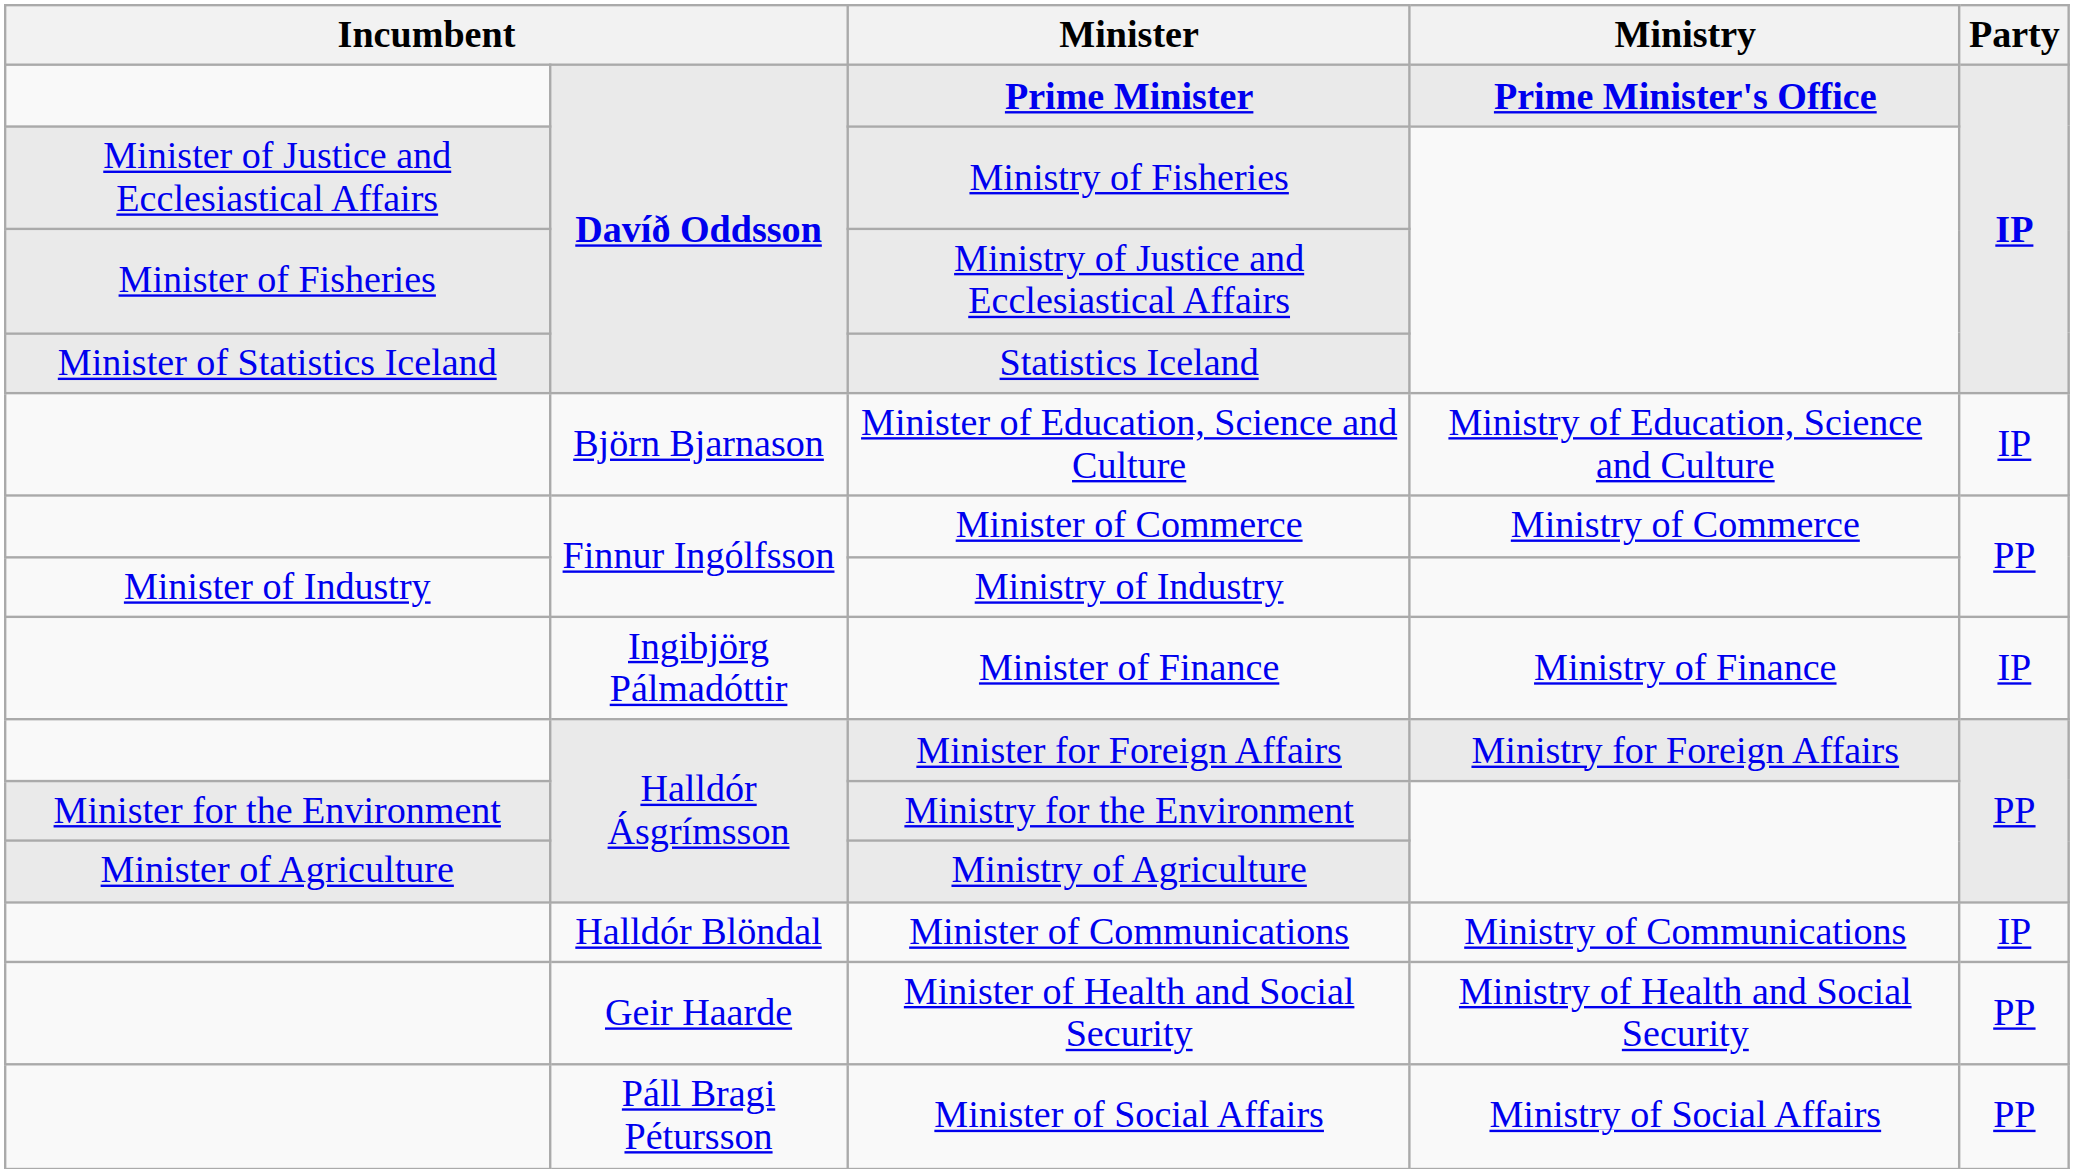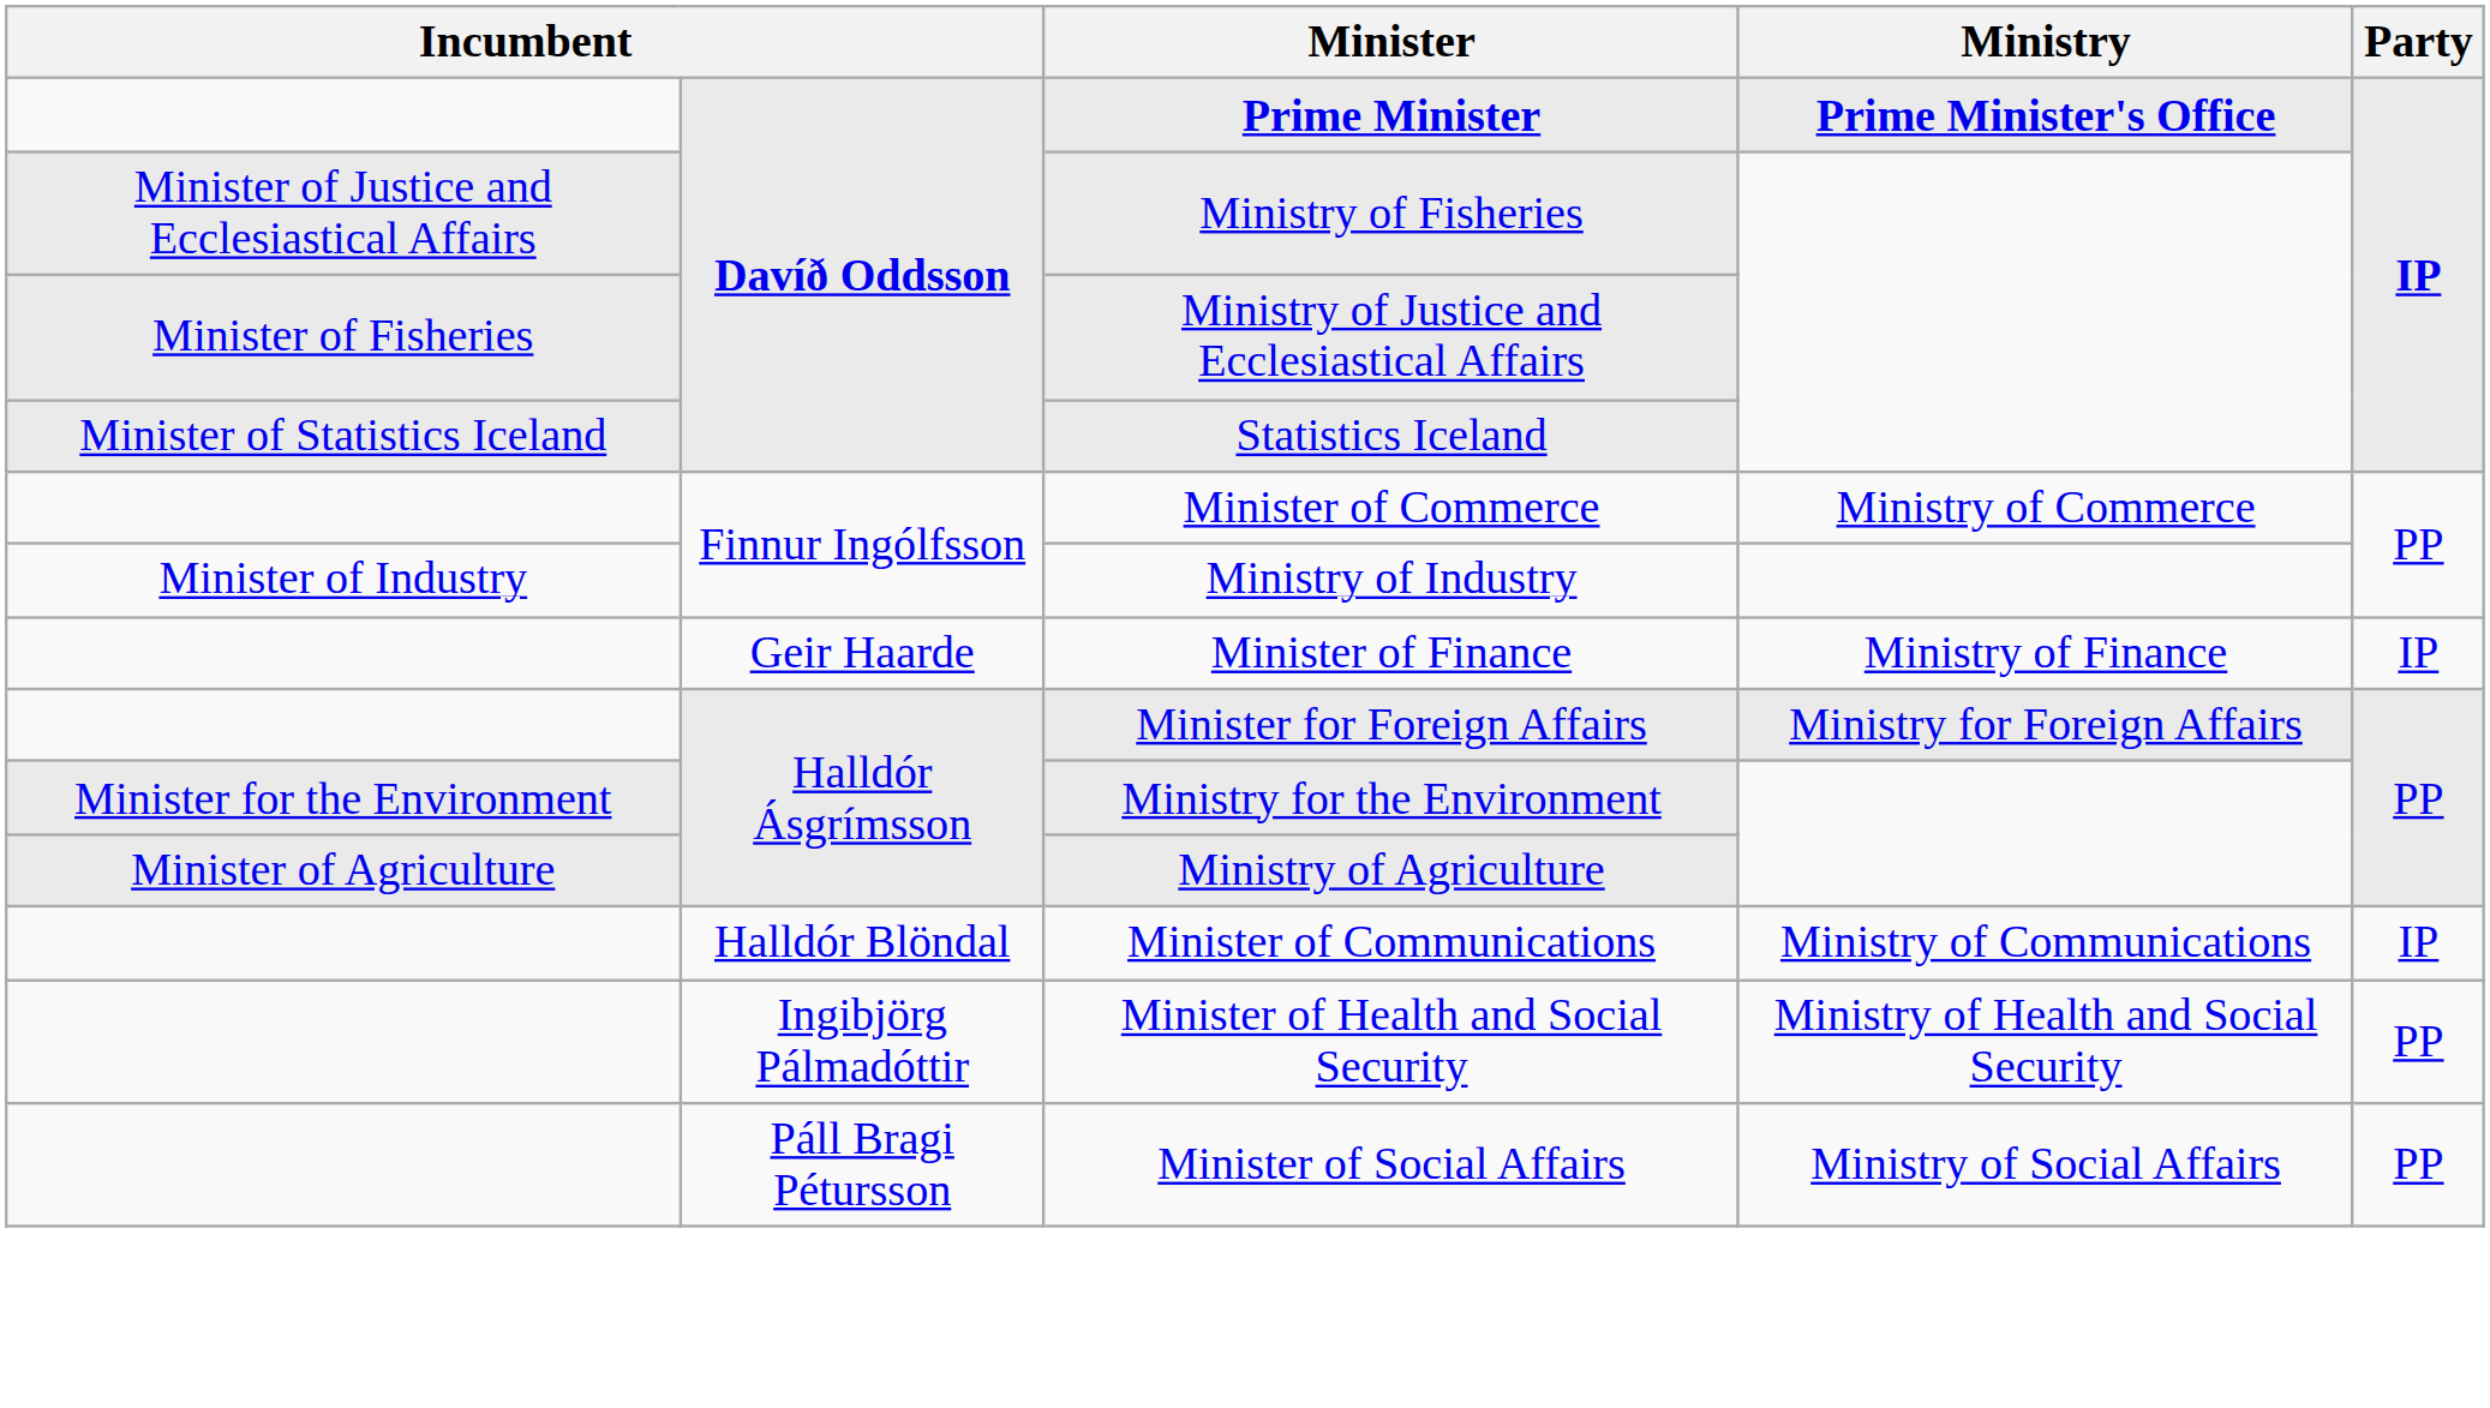- row: Björn Bjarnason | Minister of Education, Science and Culture | Ministry of Education, Science and Culture | IP
Minister of Finance | column 2: Ingibjörg Pálmadóttir -> Geir Haarde
Minister of Health and Social Security | column 2: Geir Haarde -> Ingibjörg Pálmadóttir
